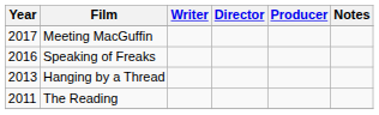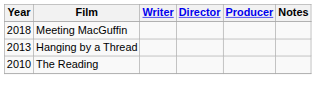Meeting MacGuffin | Year: 2017 -> 2018
- row: 2016 | Speaking of Freaks
The Reading | Year: 2011 -> 2010
